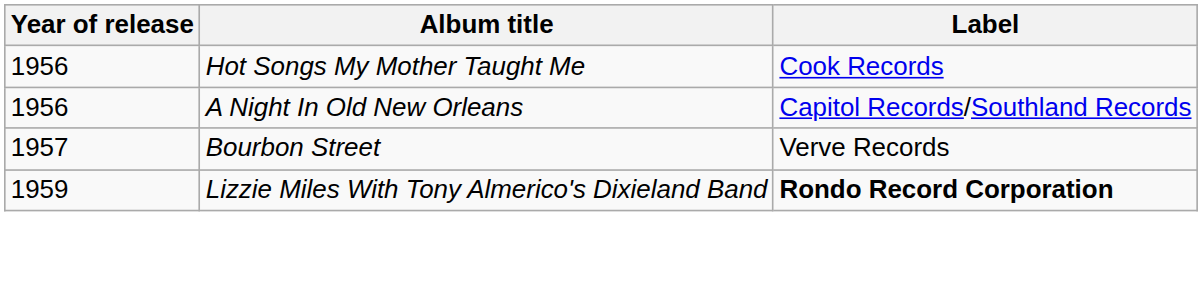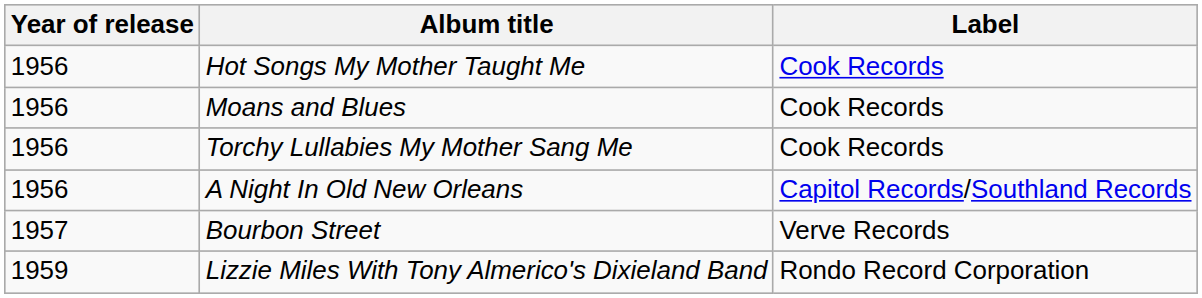+ row: 1956 | Moans and Blues | Cook Records
+ row: 1956 | Torchy Lullabies My Mother Sang Me | Cook Records
Lizzie Miles With Tony Almerico's Dixieland Band | Label: bold -> normal
